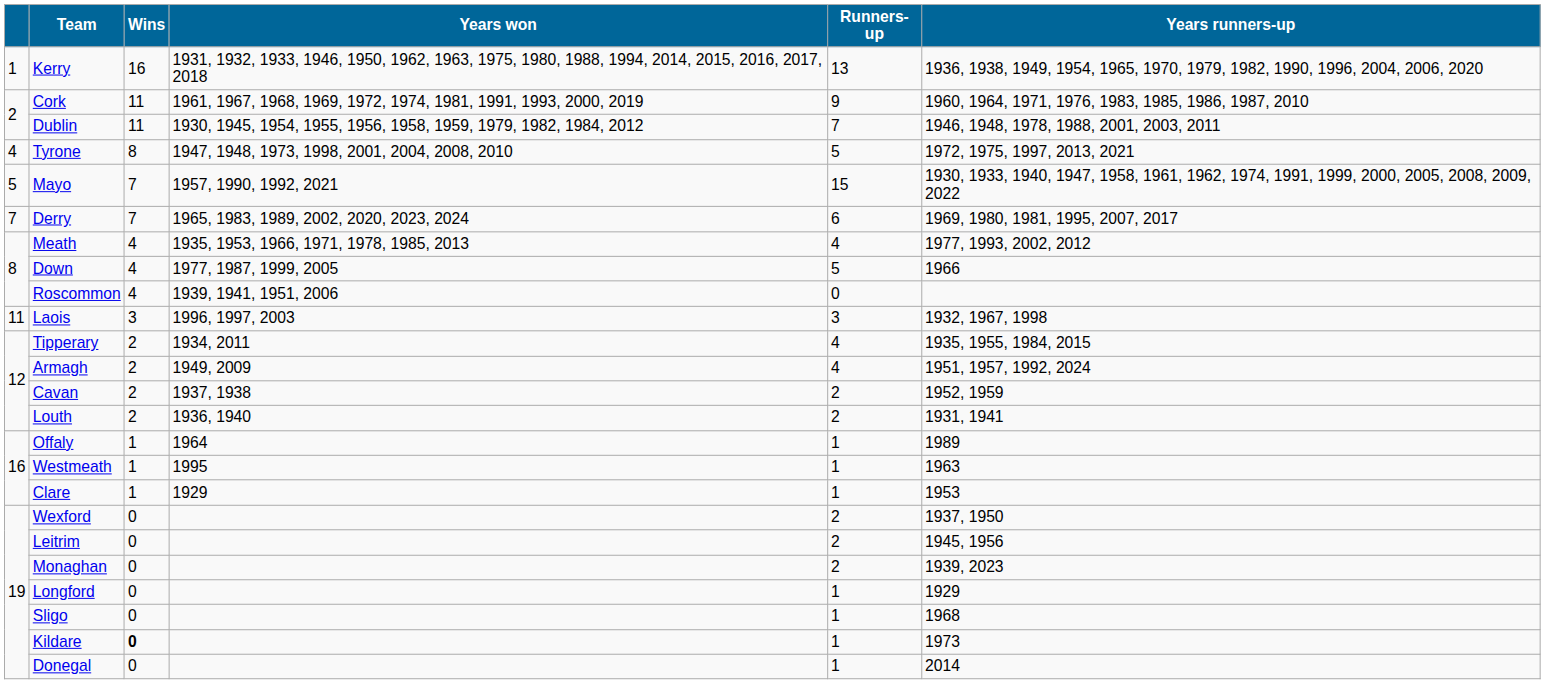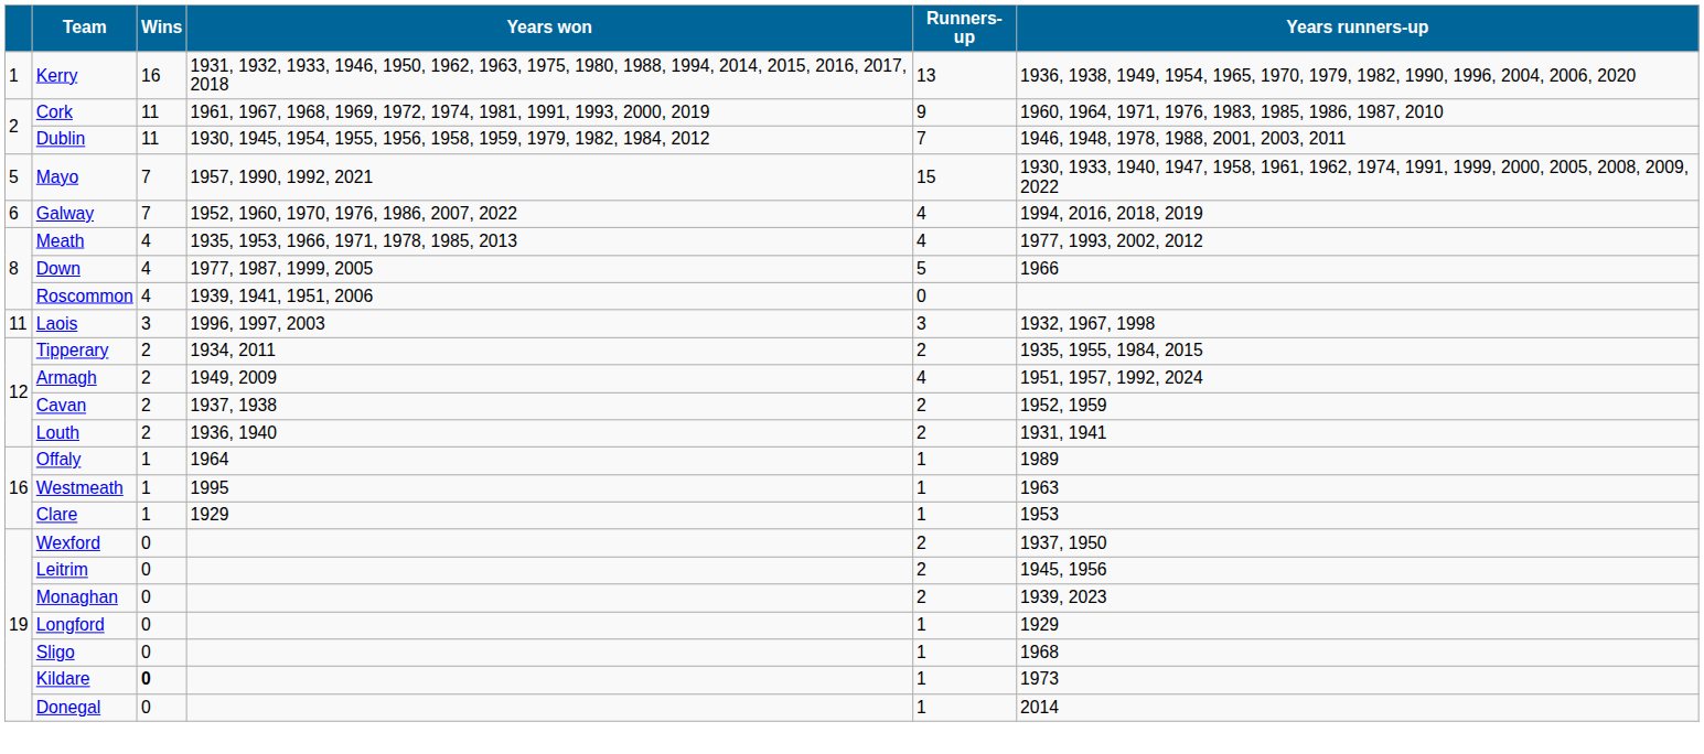- row: 4 | Tyrone | 8 | 1947, 1948, 1973, 1998, 2001, 2004, 2008, 2010 | 5 | 1972, 1975, 1997, 2013, 2021
+ row: 6 | Galway | 7 | 1952, 1960, 1970, 1976, 1986, 2007, 2022 | 4 | 1994, 2016, 2018, 2019
- row: 7 | Derry | 7 | 1965, 1983, 1989, 2002, 2020, 2023, 2024 | 6 | 1969, 1980, 1981, 1995, 2007, 2017
Tipperary | Runners-up: 4 -> 2
